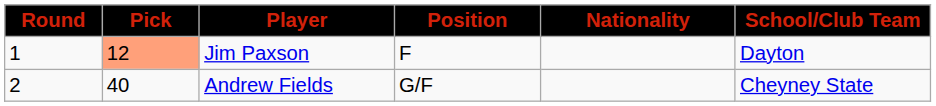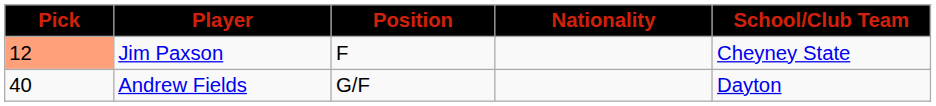- column: Round | 1 | 2
Jim Paxson | School/Club Team: Dayton -> Cheyney State
Andrew Fields | School/Club Team: Cheyney State -> Dayton
